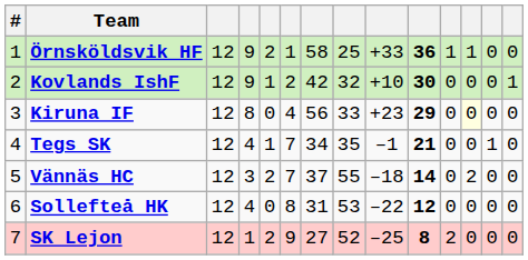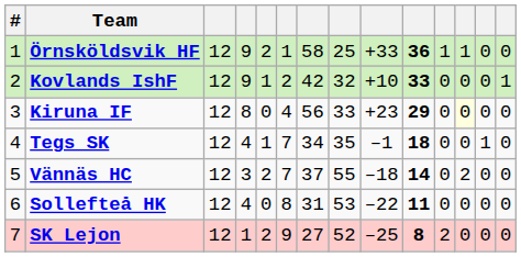Kovlands IshF | column 10: 30 -> 33
Tegs SK | column 10: 21 -> 18
Sollefteå HK | column 10: 12 -> 11
